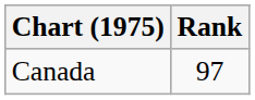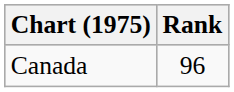Canada | Rank: 97 -> 96
